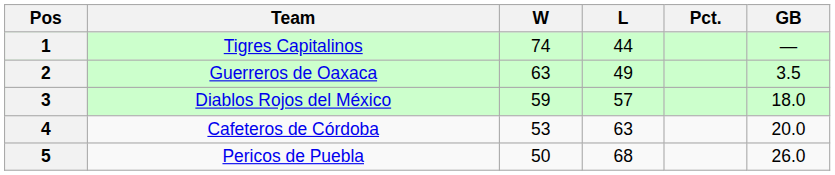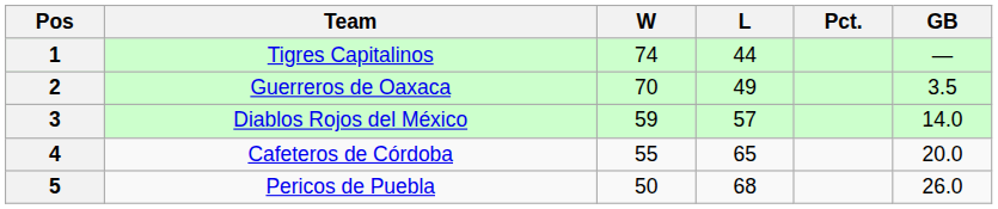2 | W: 63 -> 70
3 | GB: 18.0 -> 14.0
4 | W: 53 -> 55
4 | L: 63 -> 65
